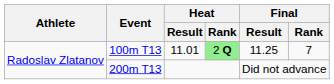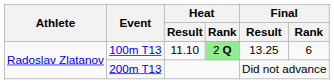100m T13 | Heat / Result: 11.01 -> 11.10
100m T13 | Final / Result: 11.25 -> 13.25
100m T13 | Final / Rank: 7 -> 6
